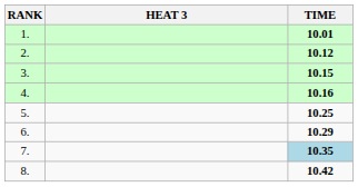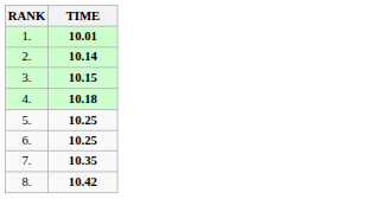- column: HEAT 3
2. | TIME: 10.12 -> 10.14
4. | TIME: 10.16 -> 10.18
6. | TIME: 10.29 -> 10.25
7. | TIME: lightblue background -> no background
